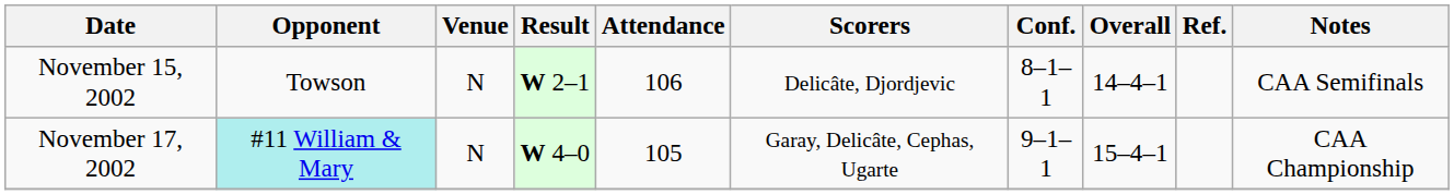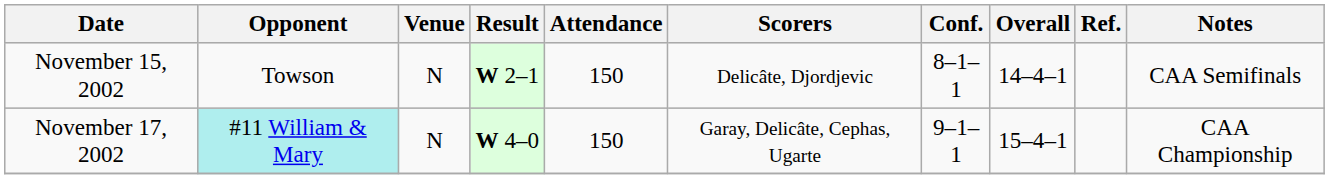November 15, 2002 | Attendance: 106 -> 150
November 17, 2002 | Attendance: 105 -> 150
